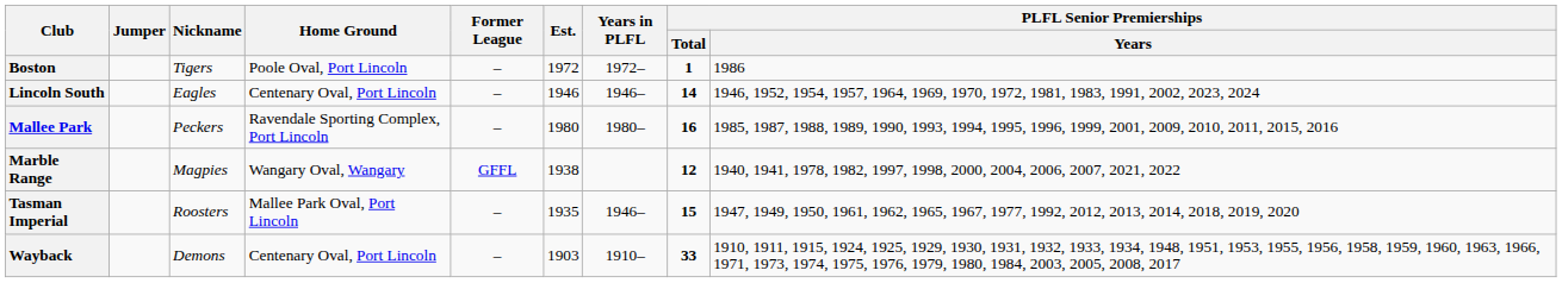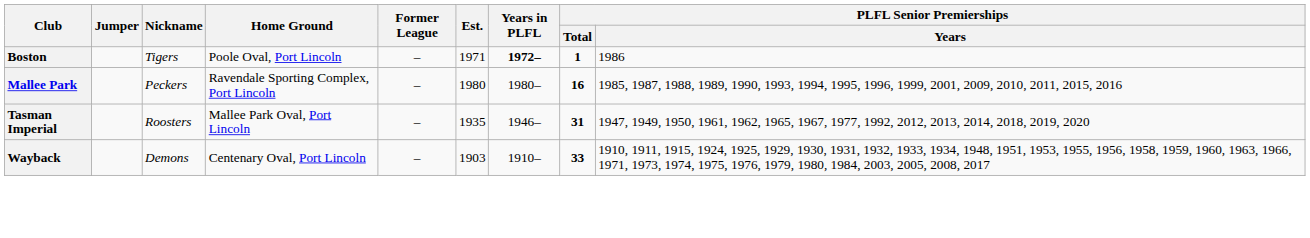Boston | Est.: 1972 -> 1971
Boston | Years in PLFL: normal -> bold
- row: Lincoln South | Eagles | Centenary Oval, Port Lincoln | – | 1946 | 1946– | 14 | 1946, 1952, 1954, 1957, 1964, 1969, 1970, 1972, 1981, 1983, 1991, 2002, 2023, 2024
- row: Marble Range | Magpies | Wangary Oval, Wangary | GFFL | 1938 | 12 | 1940, 1941, 1978, 1982, 1997, 1998, 2000, 2004, 2006, 2007, 2021, 2022
Tasman Imperial | PLFL Senior Premierships / Total: 15 -> 31
